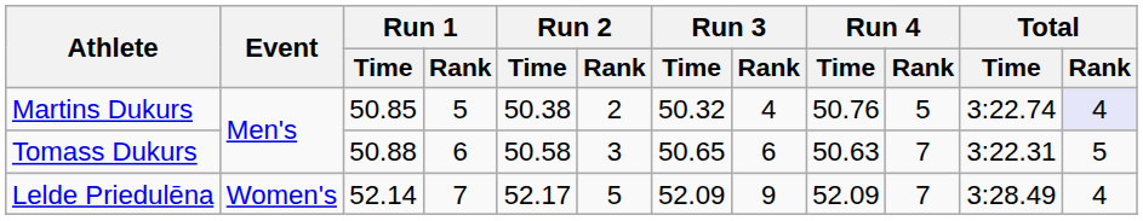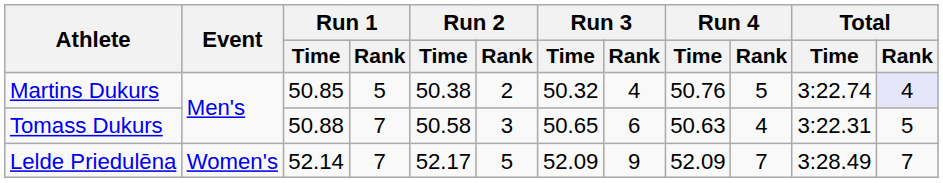Tomass Dukurs | Run 1 / Rank: 6 -> 7
Tomass Dukurs | Run 4 / Rank: 7 -> 4
Lelde Priedulēna | Total / Rank: 4 -> 7
